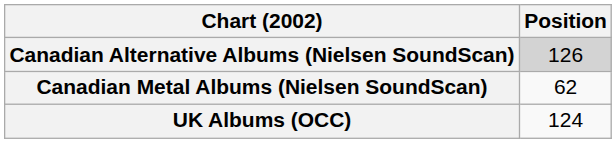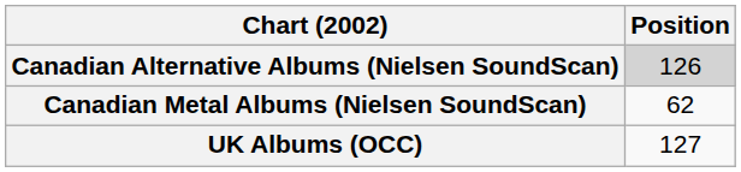UK Albums (OCC) | Position: 124 -> 127
